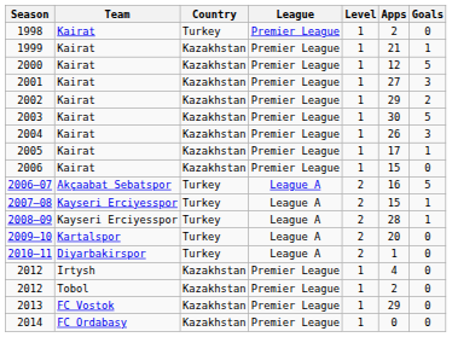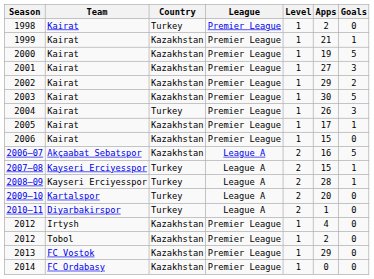2000 | Apps: 12 -> 19
2004 | Country: Kazakhstan -> Turkey
2006–07 | Country: Turkey -> Kazakhstan
